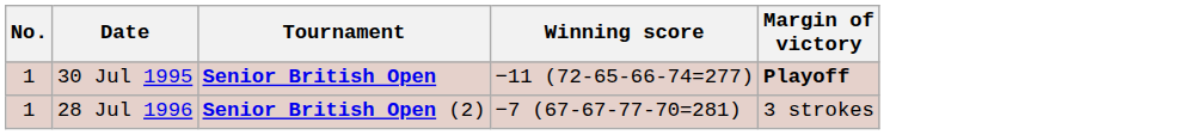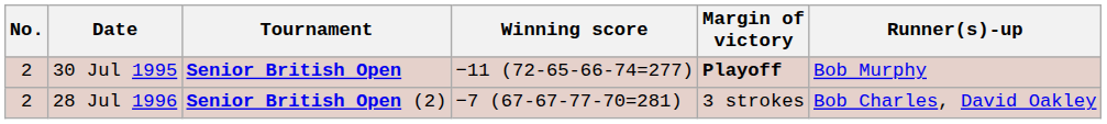+ column: Runner(s)-up | Bob Murphy | Bob Charles, David Oakley
30 Jul 1995 | No.: 1 -> 2
28 Jul 1996 | No.: 1 -> 2
